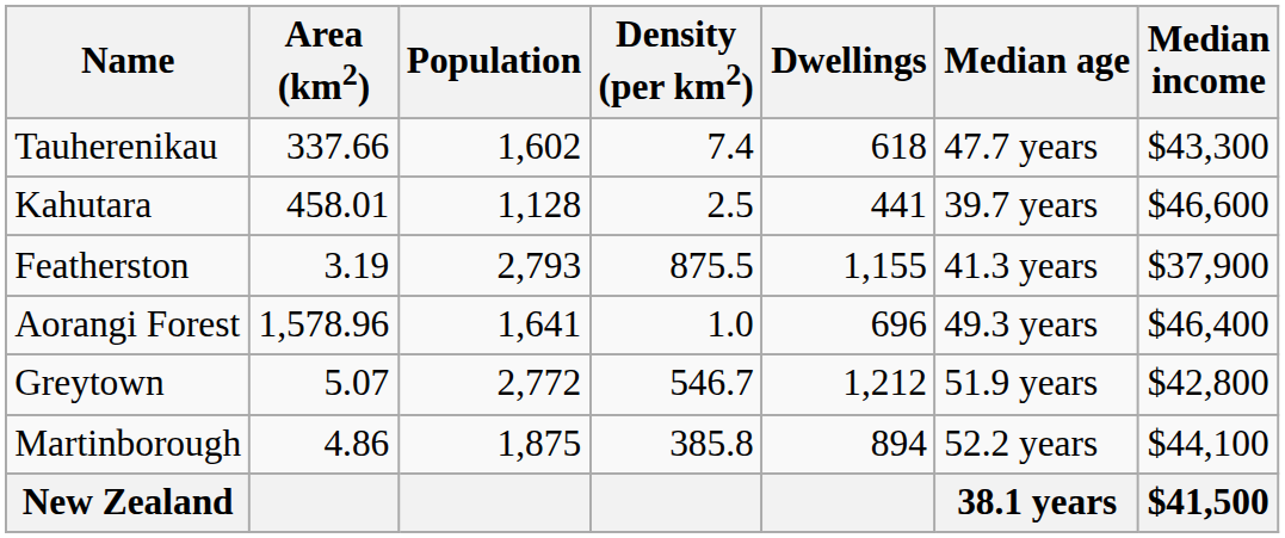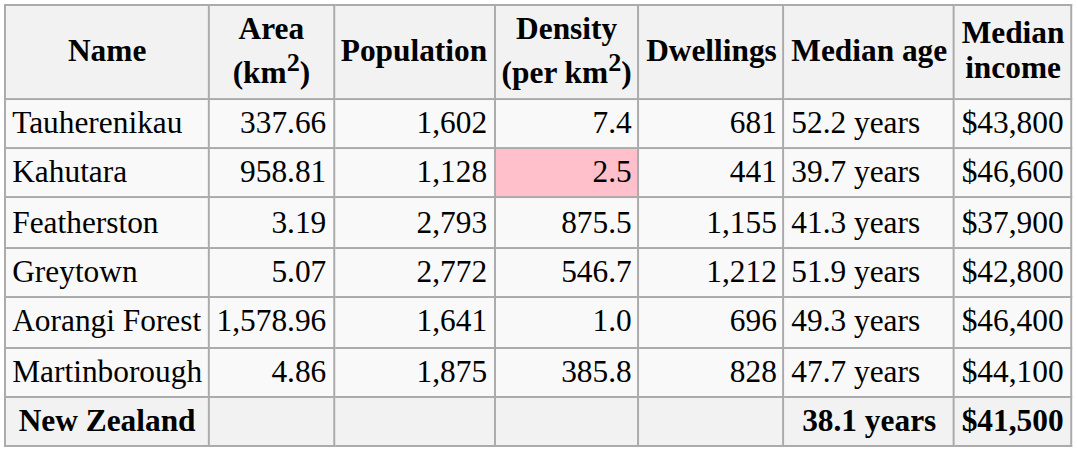Tauherenikau | Dwellings: 618 -> 681
Tauherenikau | Median age: 47.7 years -> 52.2 years
Tauherenikau | Median income: $43,300 -> $43,800
Kahutara | Area (km2): 458.01 -> 958.81
Kahutara | Density (per km2): no background -> pink background
rows swapped: Greytown <-> Aorangi Forest
Martinborough | Dwellings: 894 -> 828
Martinborough | Median age: 52.2 years -> 47.7 years
